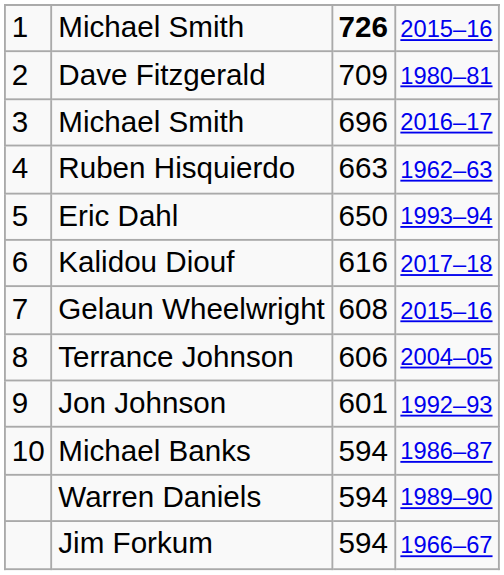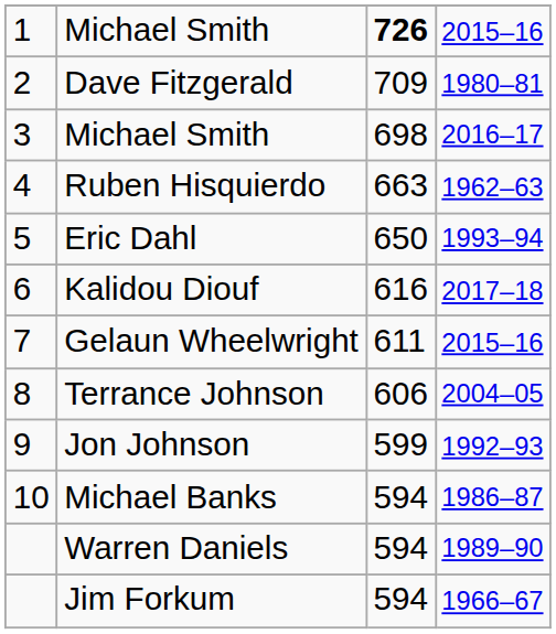3 / Michael Smith | column 3: 696 -> 698
Gelaun Wheelwright | column 3: 608 -> 611
Jon Johnson | column 3: 601 -> 599
